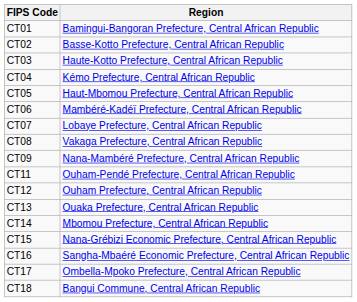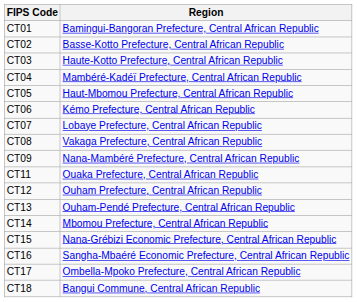CT04 | Region: Kémo Prefecture, Central African Republic -> Mambéré-Kadéï Prefecture, Central African Republic
CT06 | Region: Mambéré-Kadéï Prefecture, Central African Republic -> Kémo Prefecture, Central African Republic
CT11 | Region: Ouham-Pendé Prefecture, Central African Republic -> Ouaka Prefecture, Central African Republic
CT13 | Region: Ouaka Prefecture, Central African Republic -> Ouham-Pendé Prefecture, Central African Republic
